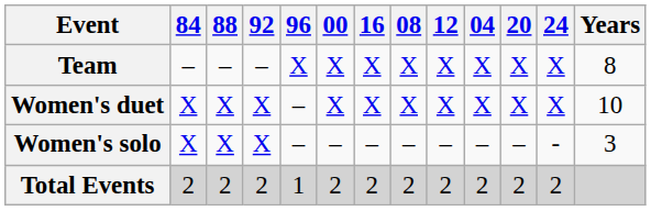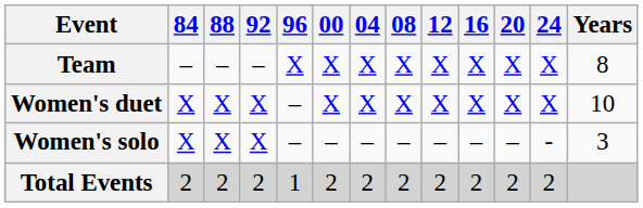columns swapped: 04 <-> 16
